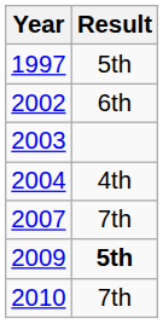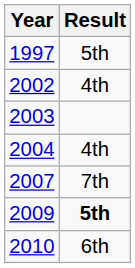2002 | Result: 6th -> 4th
2010 | Result: 7th -> 6th
